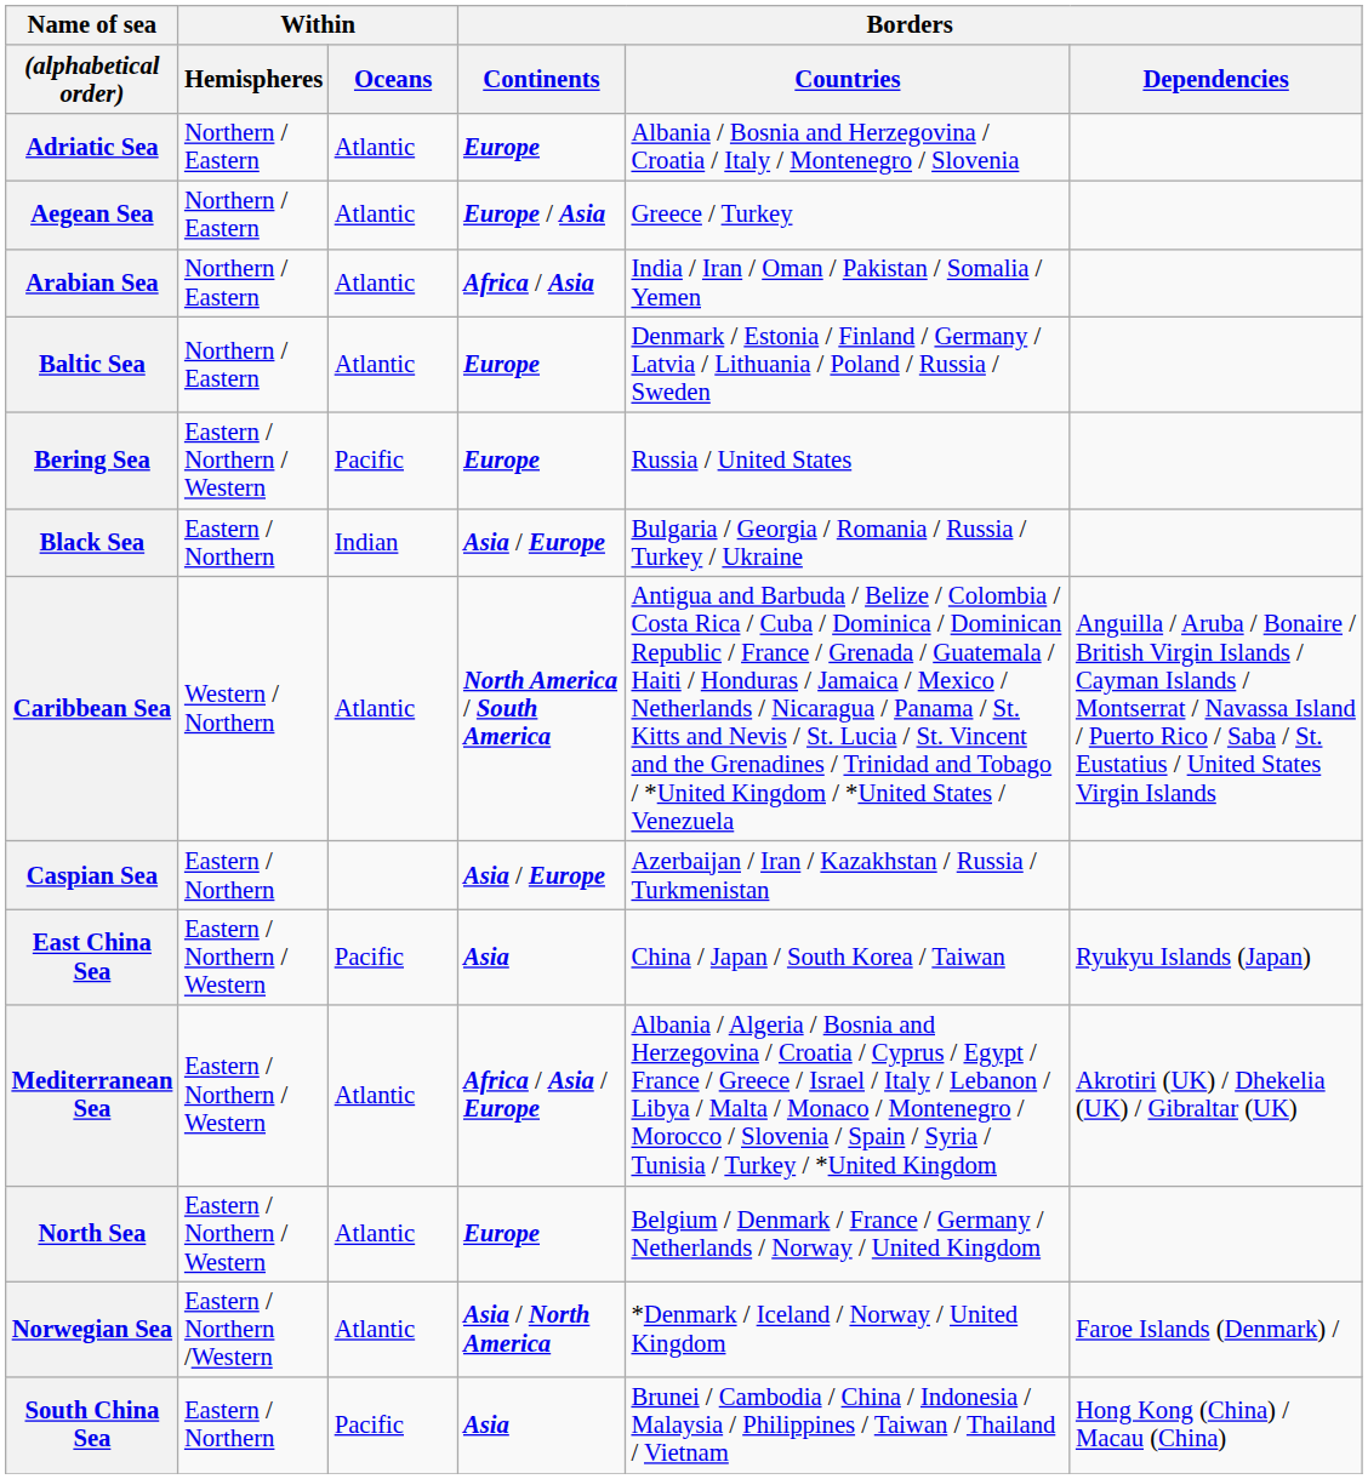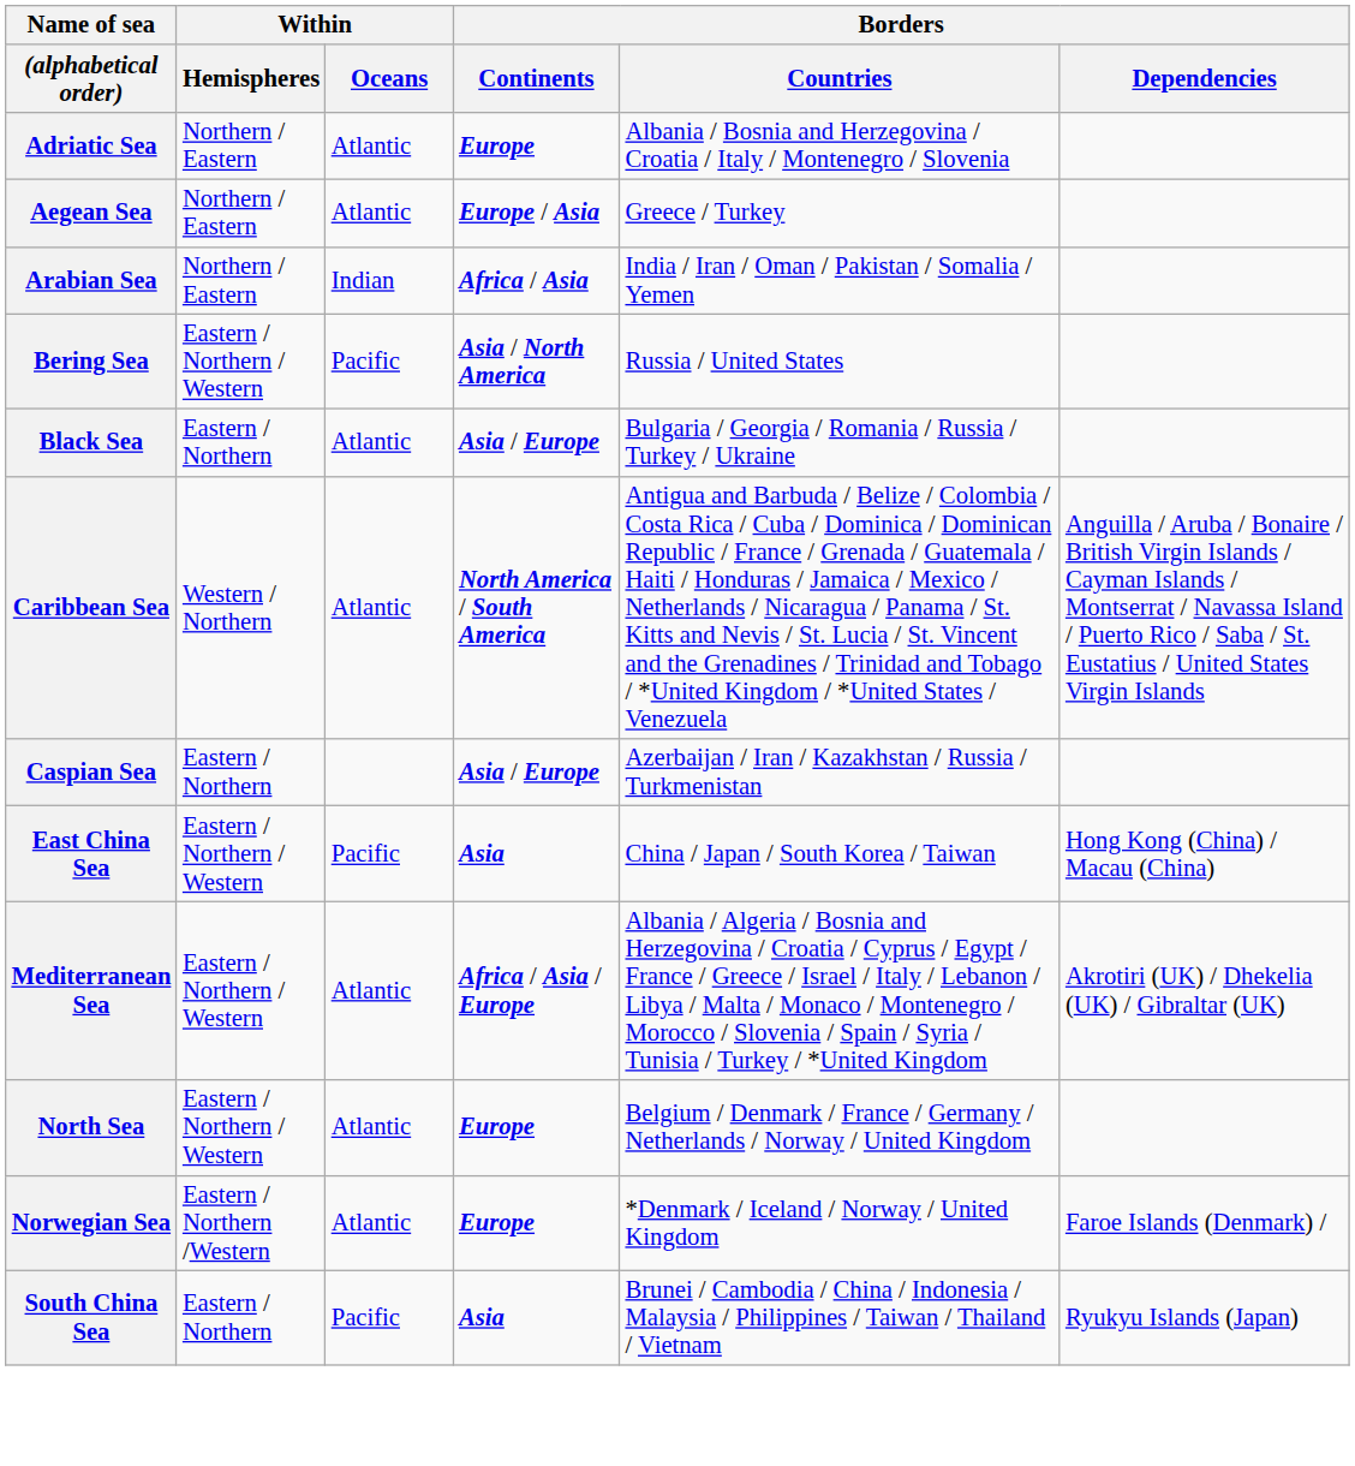Arabian Sea | Within / Oceans: Atlantic -> Indian
- row: Baltic Sea | Northern / Eastern | Atlantic | Europe | Denmark / Estonia / Finland / Germany / Latvia / Lithuania / Poland / Russia / Sweden
Bering Sea | Borders / Continents: Europe -> Asia / North America
Black Sea | Within / Oceans: Indian -> Atlantic
East China Sea | Borders / Dependencies: Ryukyu Islands (Japan) -> Hong Kong (China) / Macau (China)
Norwegian Sea | Borders / Continents: Asia / North America -> Europe
South China Sea | Borders / Dependencies: Hong Kong (China) / Macau (China) -> Ryukyu Islands (Japan)
